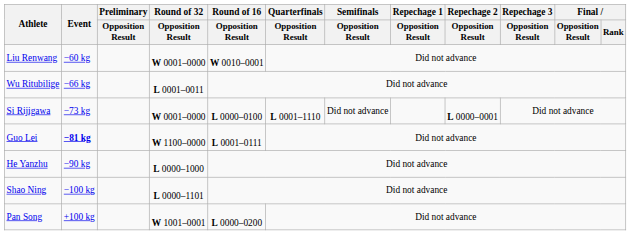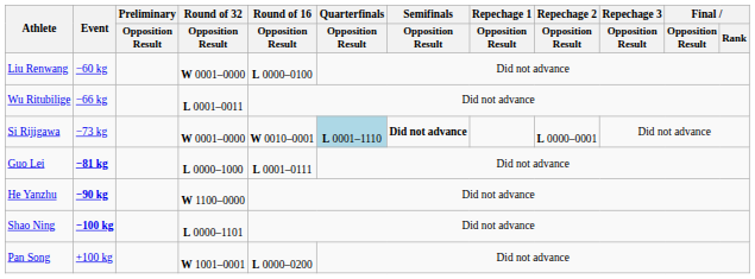Liu Renwang | Round of 16 / Opposition Result: W 0010–0001 -> L 0000–0100
Si Rijigawa | Round of 16 / Opposition Result: L 0000–0100 -> W 0010–0001
Si Rijigawa | Quarterfinals / Opposition Result: no background -> lightblue background
Si Rijigawa | Semifinals / Opposition Result: normal -> bold
Guo Lei | Round of 32 / Opposition Result: W 1100–0000 -> L 0000–1000
He Yanzhu | Event: normal -> bold
He Yanzhu | Round of 32 / Opposition Result: L 0000–1000 -> W 1100–0000
Shao Ning | Event: normal -> bold
